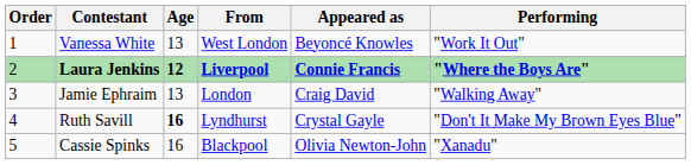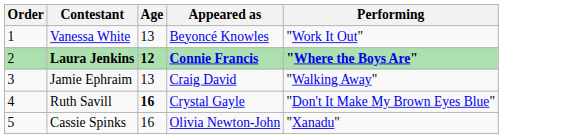- column: From | West London | Liverpool | London | Lyndhurst | Blackpool
